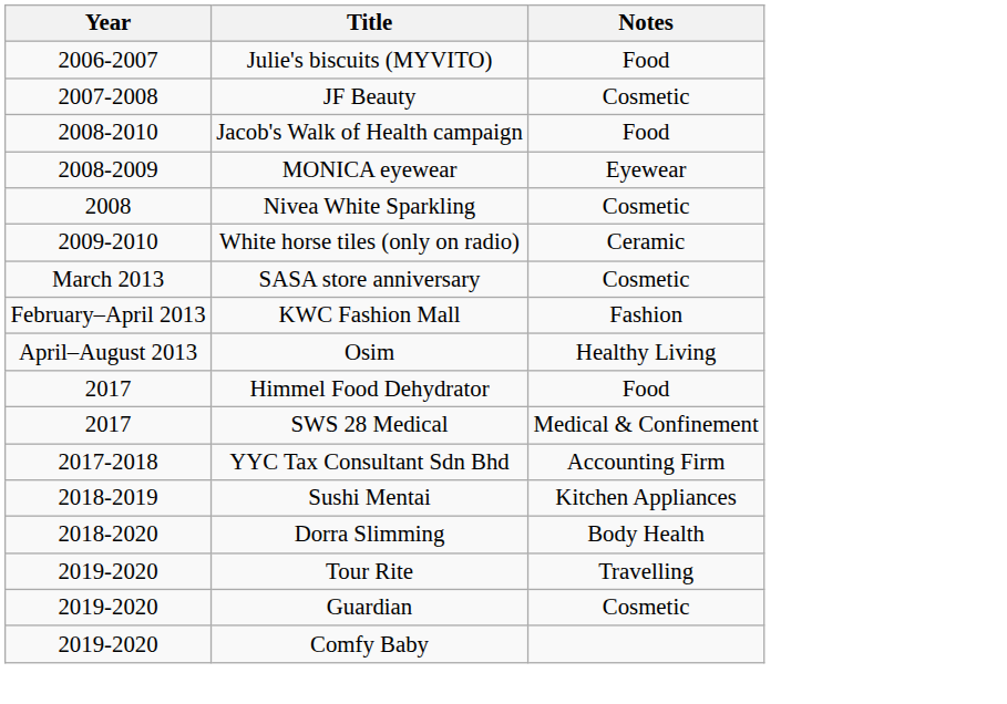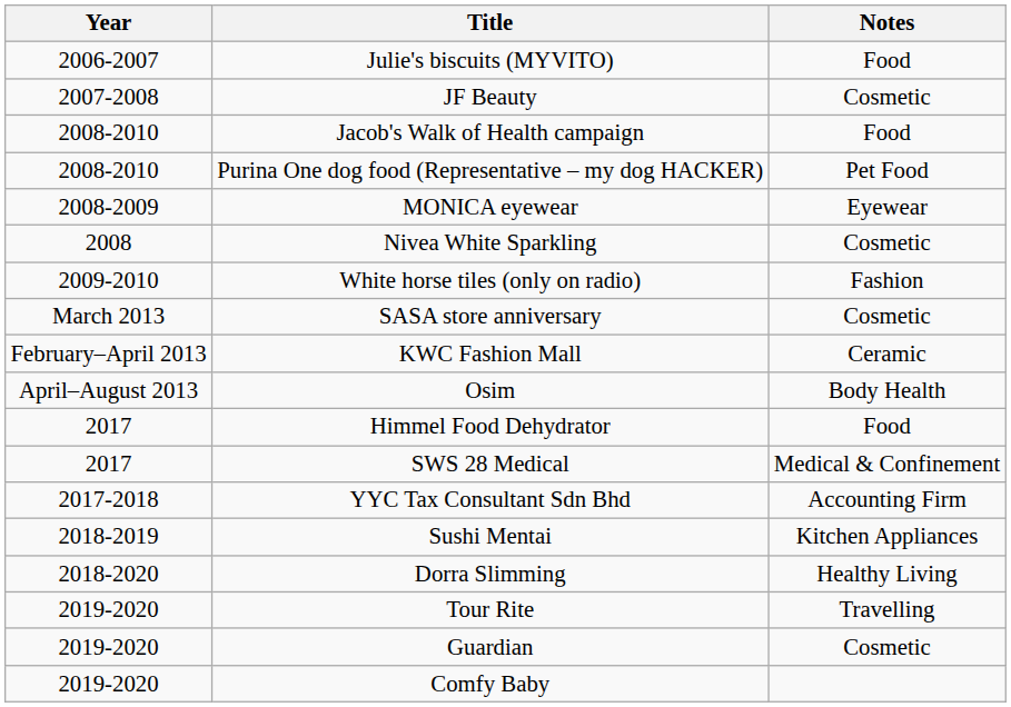+ row: 2008-2010 | Purina One dog food (Representative – my dog HACKER) | Pet Food
White horse tiles (only on radio) | Notes: Ceramic -> Fashion
KWC Fashion Mall | Notes: Fashion -> Ceramic
Osim | Notes: Healthy Living -> Body Health
Dorra Slimming | Notes: Body Health -> Healthy Living
